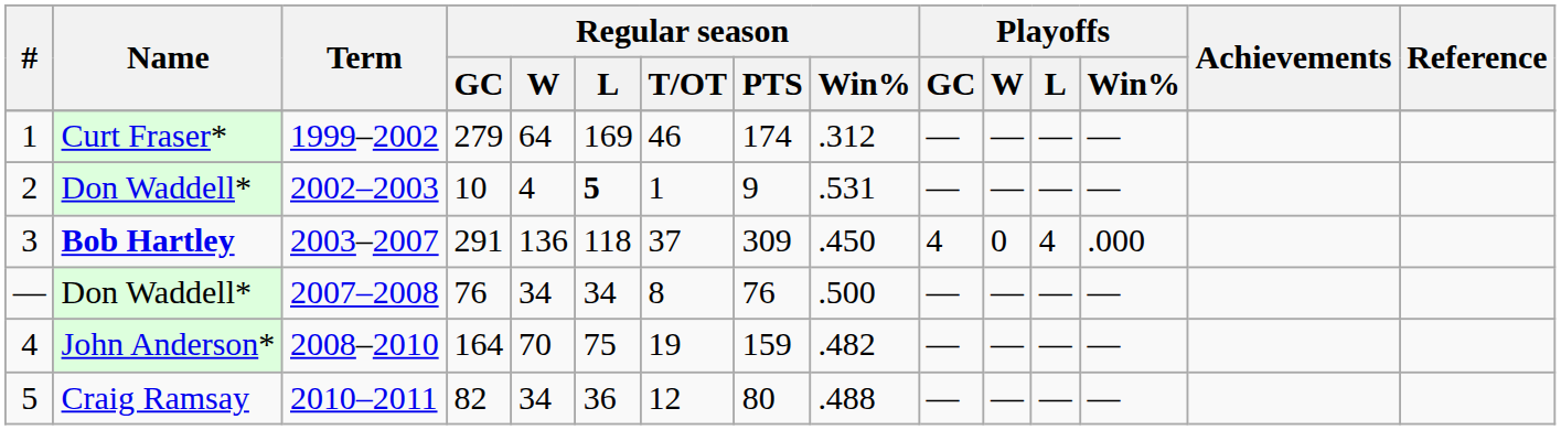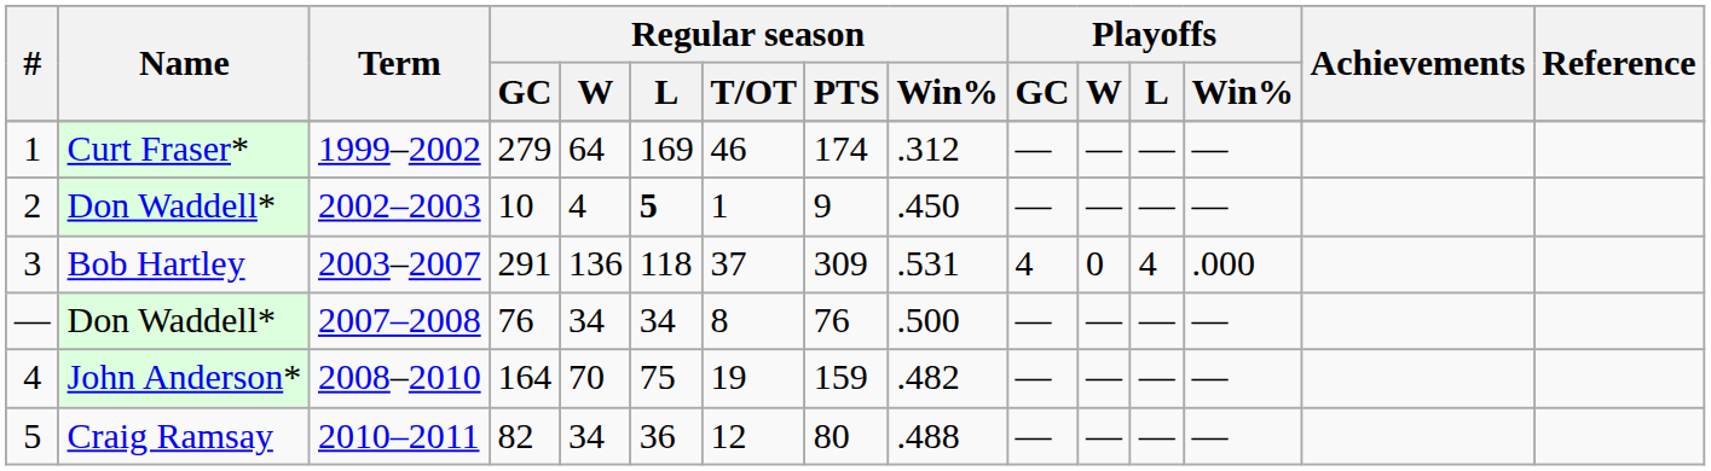2 | Regular season / Win%: .531 -> .450
3 | Name: bold -> normal
3 | Regular season / Win%: .450 -> .531
